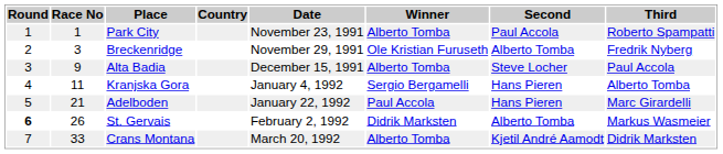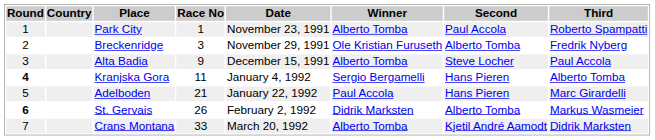columns swapped: Race No <-> Country
Kranjska Gora | Round: normal -> bold
